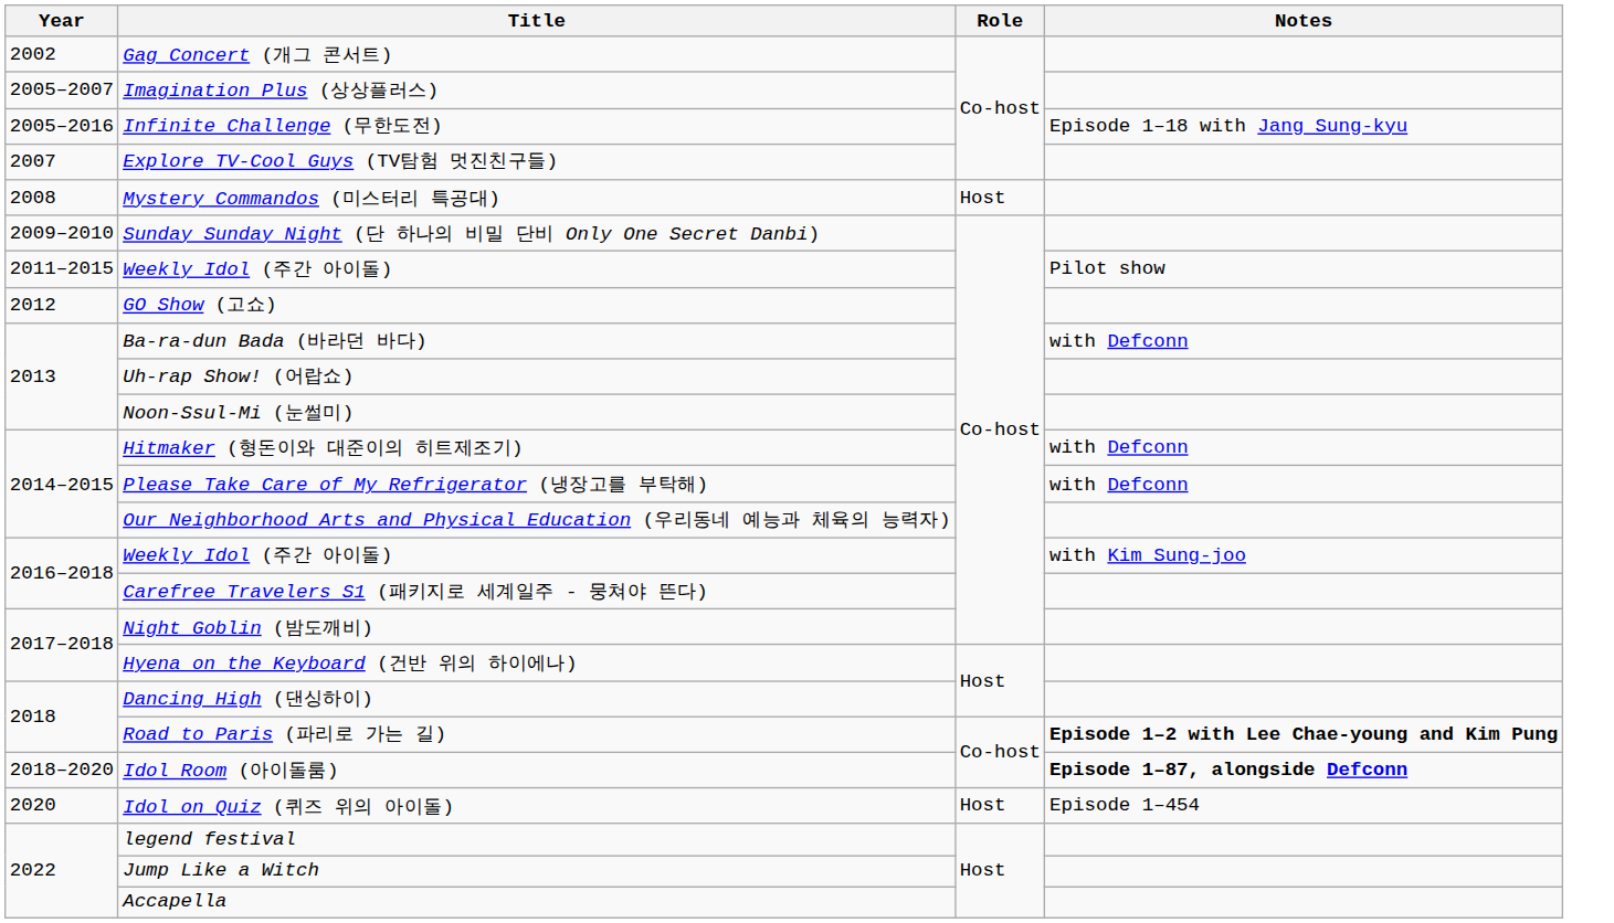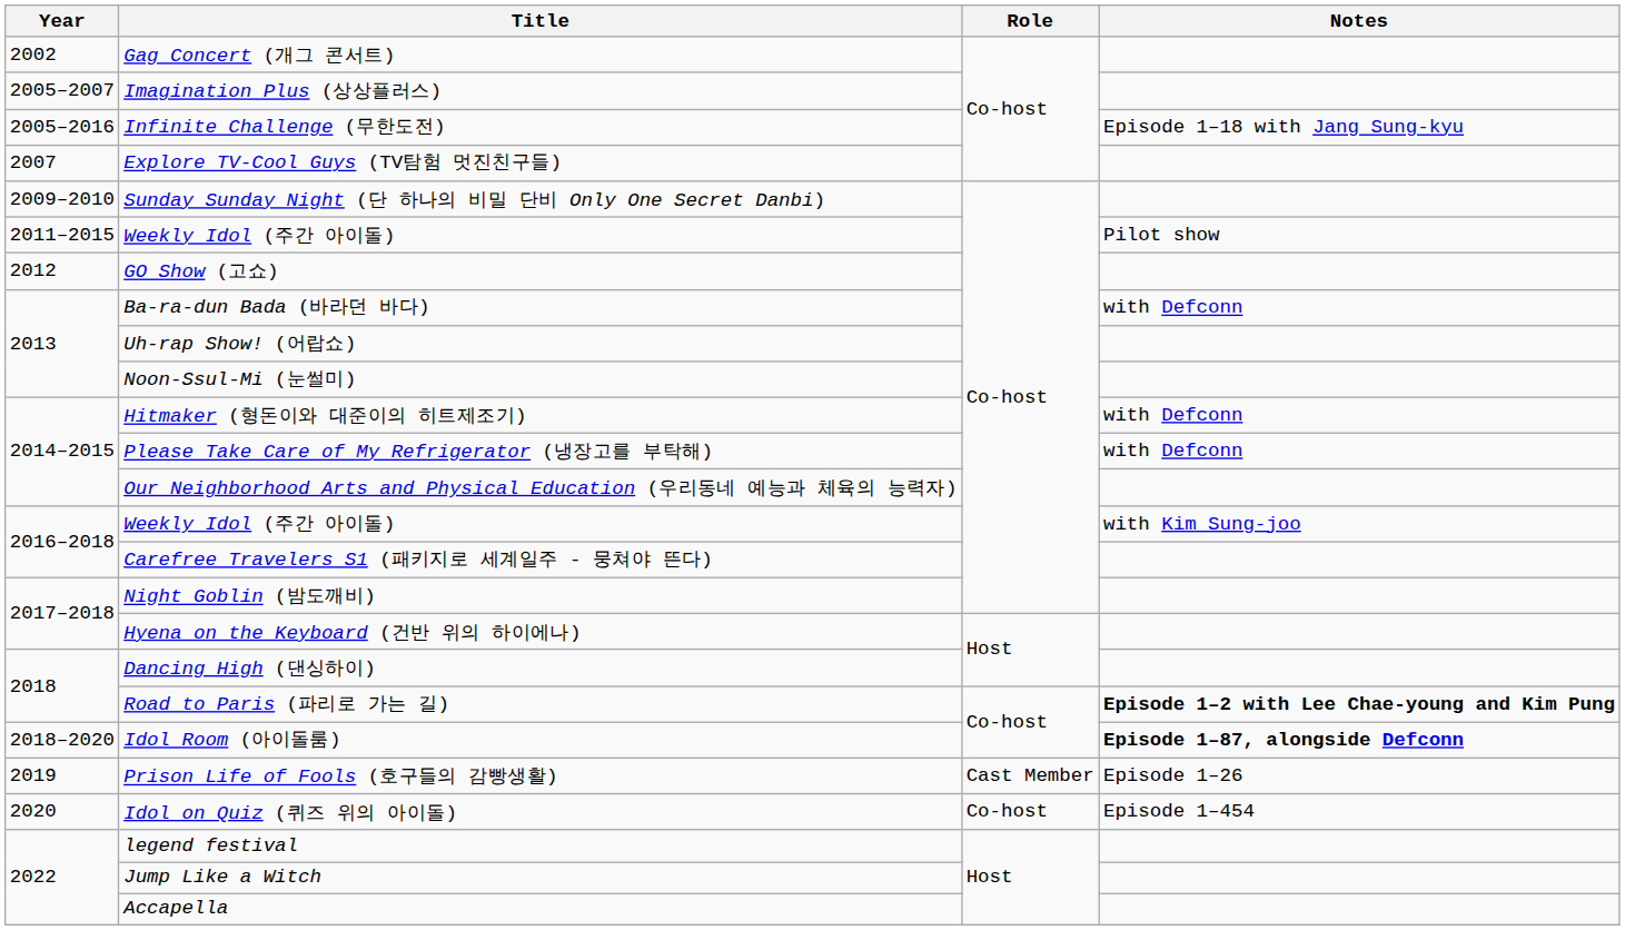- row: 2008 | Mystery Commandos (미스터리 특공대) | Host
+ row: 2019 | Prison Life of Fools (호구들의 감빵생활) | Cast Member | Episode 1–26
Idol on Quiz (퀴즈 위의 아이돌) | Role: Host -> Co-host
